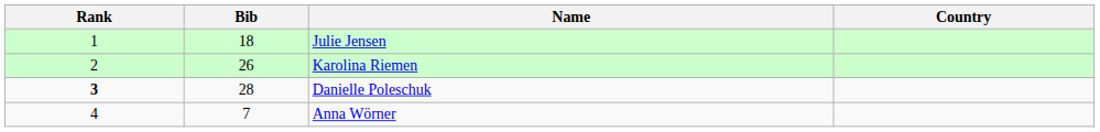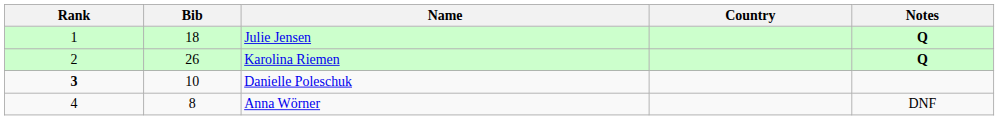+ column: Notes | Q | Q | DNF
Danielle Poleschuk | Bib: 28 -> 10
Anna Wörner | Bib: 7 -> 8
